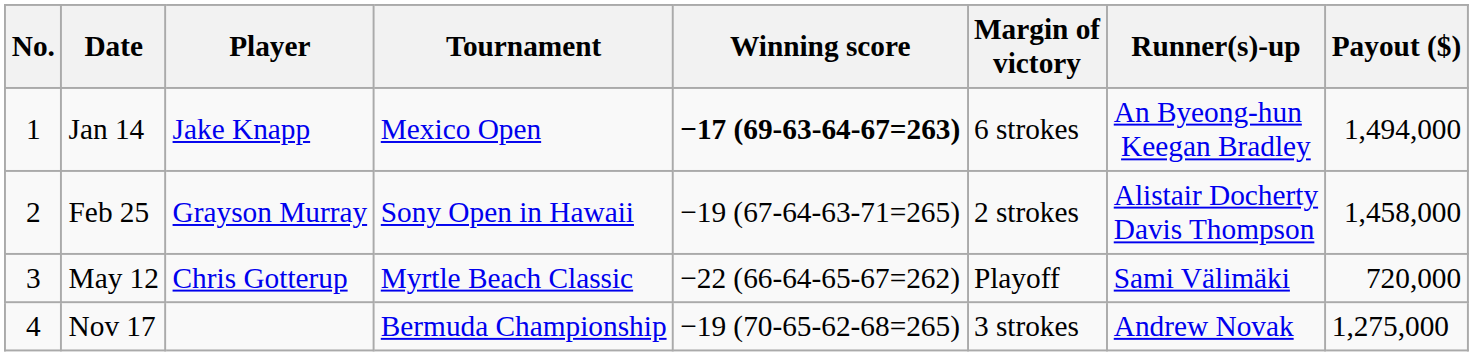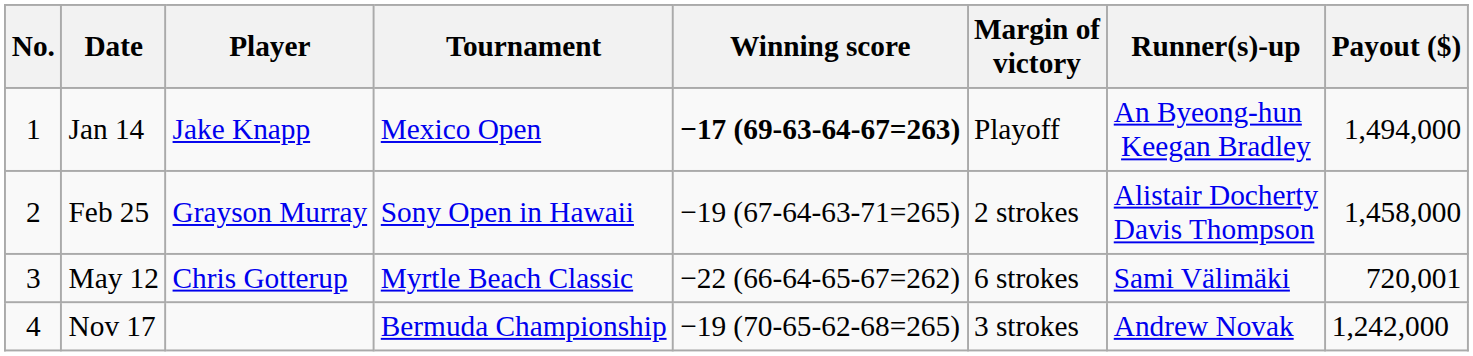Jan 14 | Margin of victory: 6 strokes -> Playoff
May 12 | Margin of victory: Playoff -> 6 strokes
May 12 | Payout ($): 720,000 -> 720,001
Nov 17 | Payout ($): 1,275,000 -> 1,242,000
